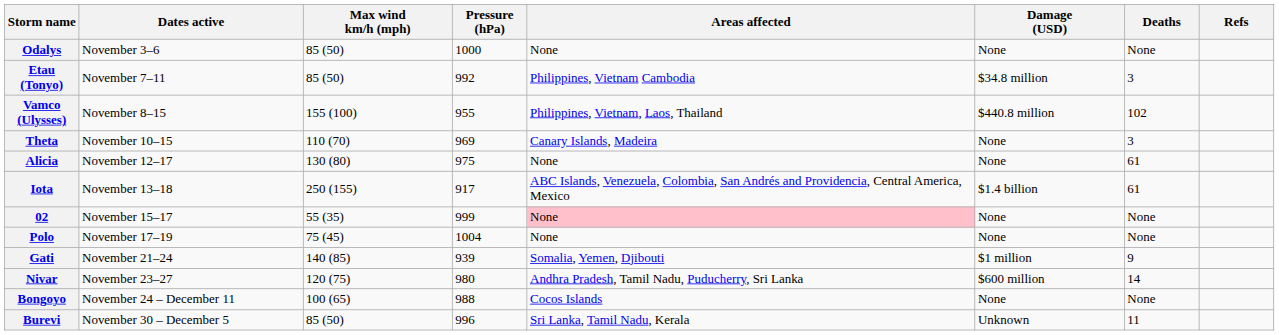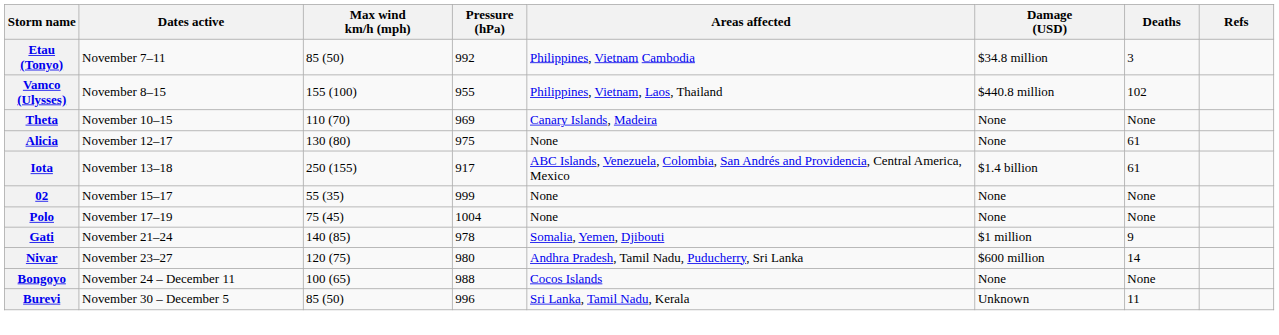- row: Odalys | November 3–6 | 85 (50) | 1000 | None | None | None
Theta | Deaths: 3 -> None
02 | Areas affected: pink background -> no background
Gati | Pressure (hPa): 939 -> 978
